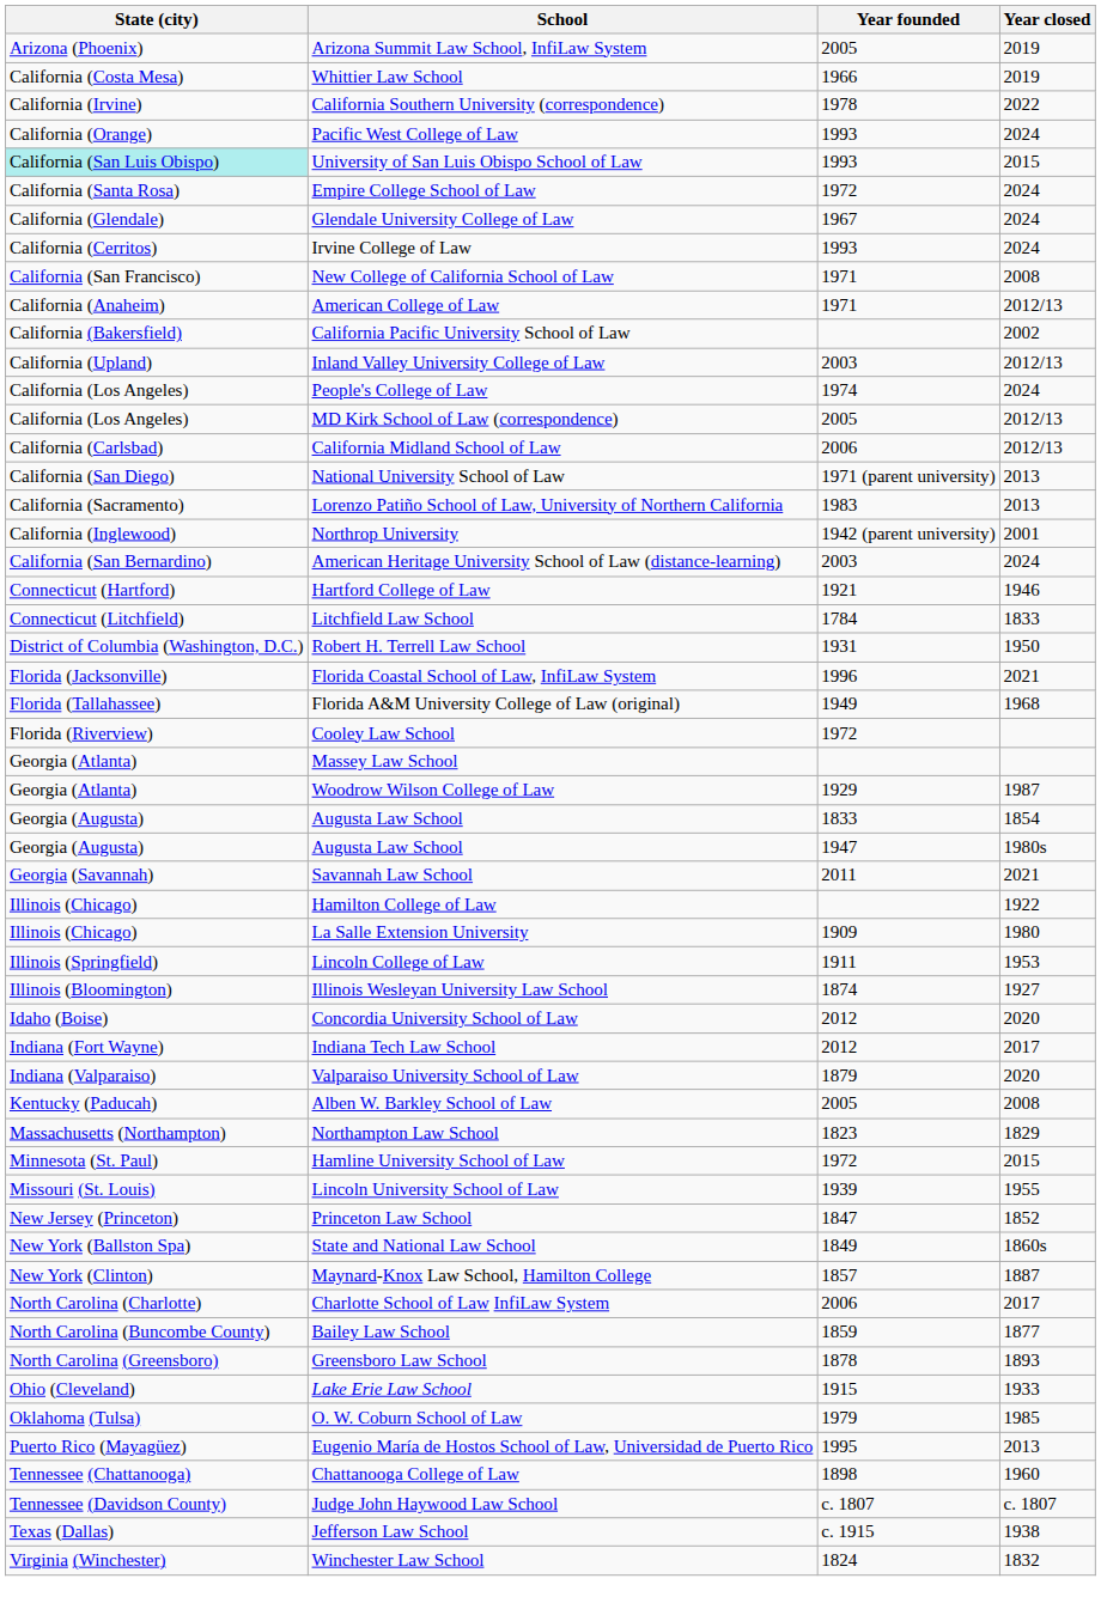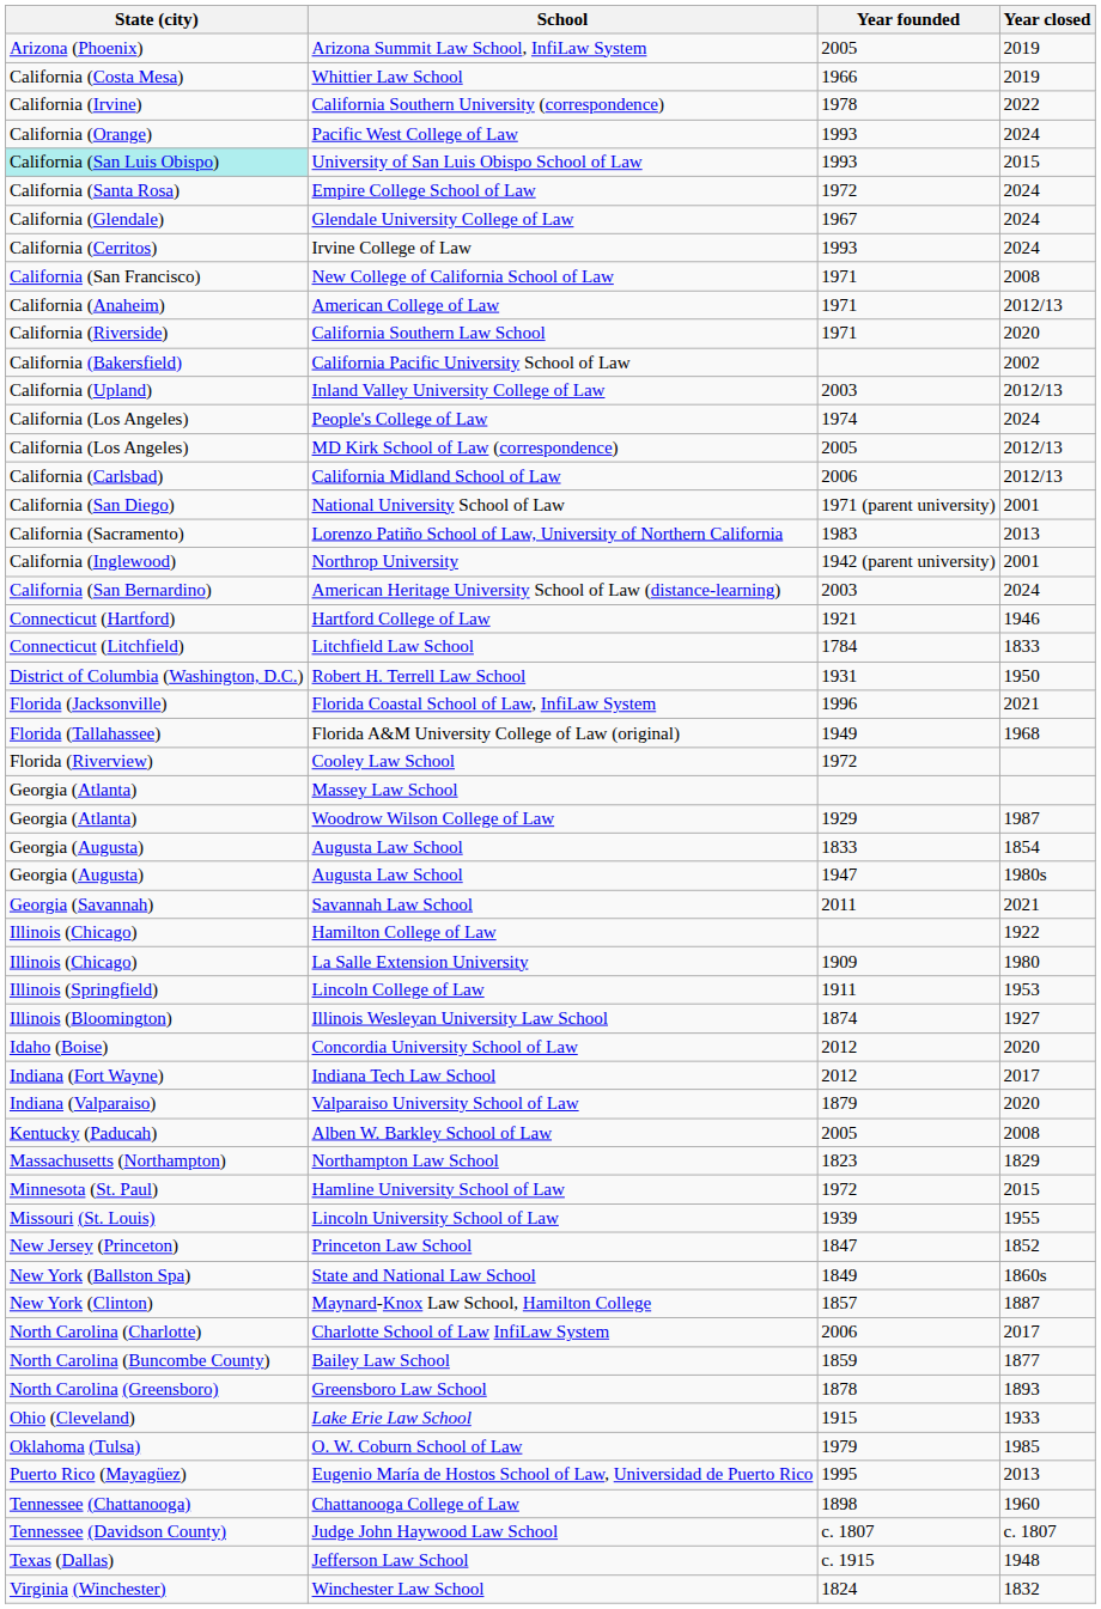+ row: California (Riverside) | California Southern Law School | 1971 | 2020
National University School of Law | Year closed: 2013 -> 2001
Jefferson Law School | Year closed: 1938 -> 1948
